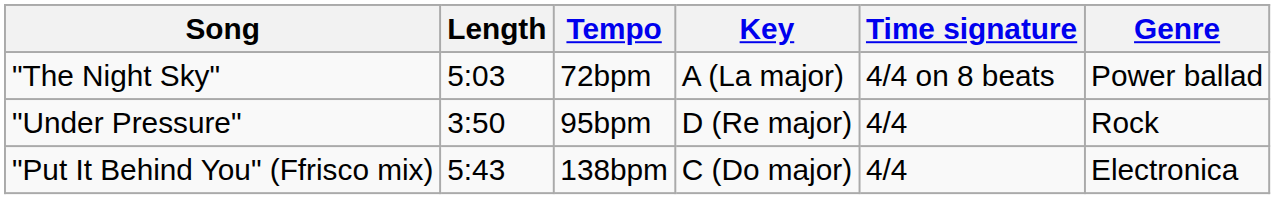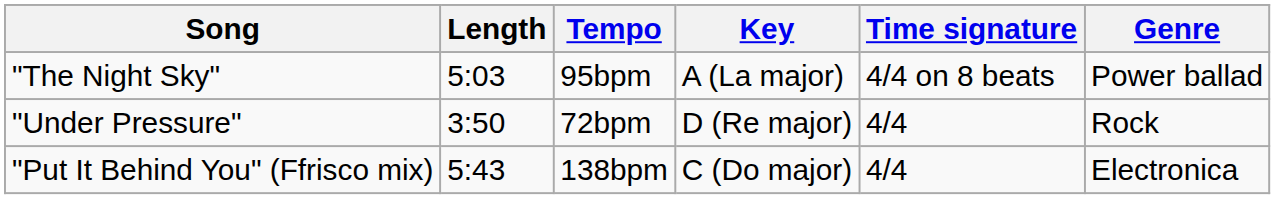"The Night Sky" | Tempo: 72bpm -> 95bpm
"Under Pressure" | Tempo: 95bpm -> 72bpm
